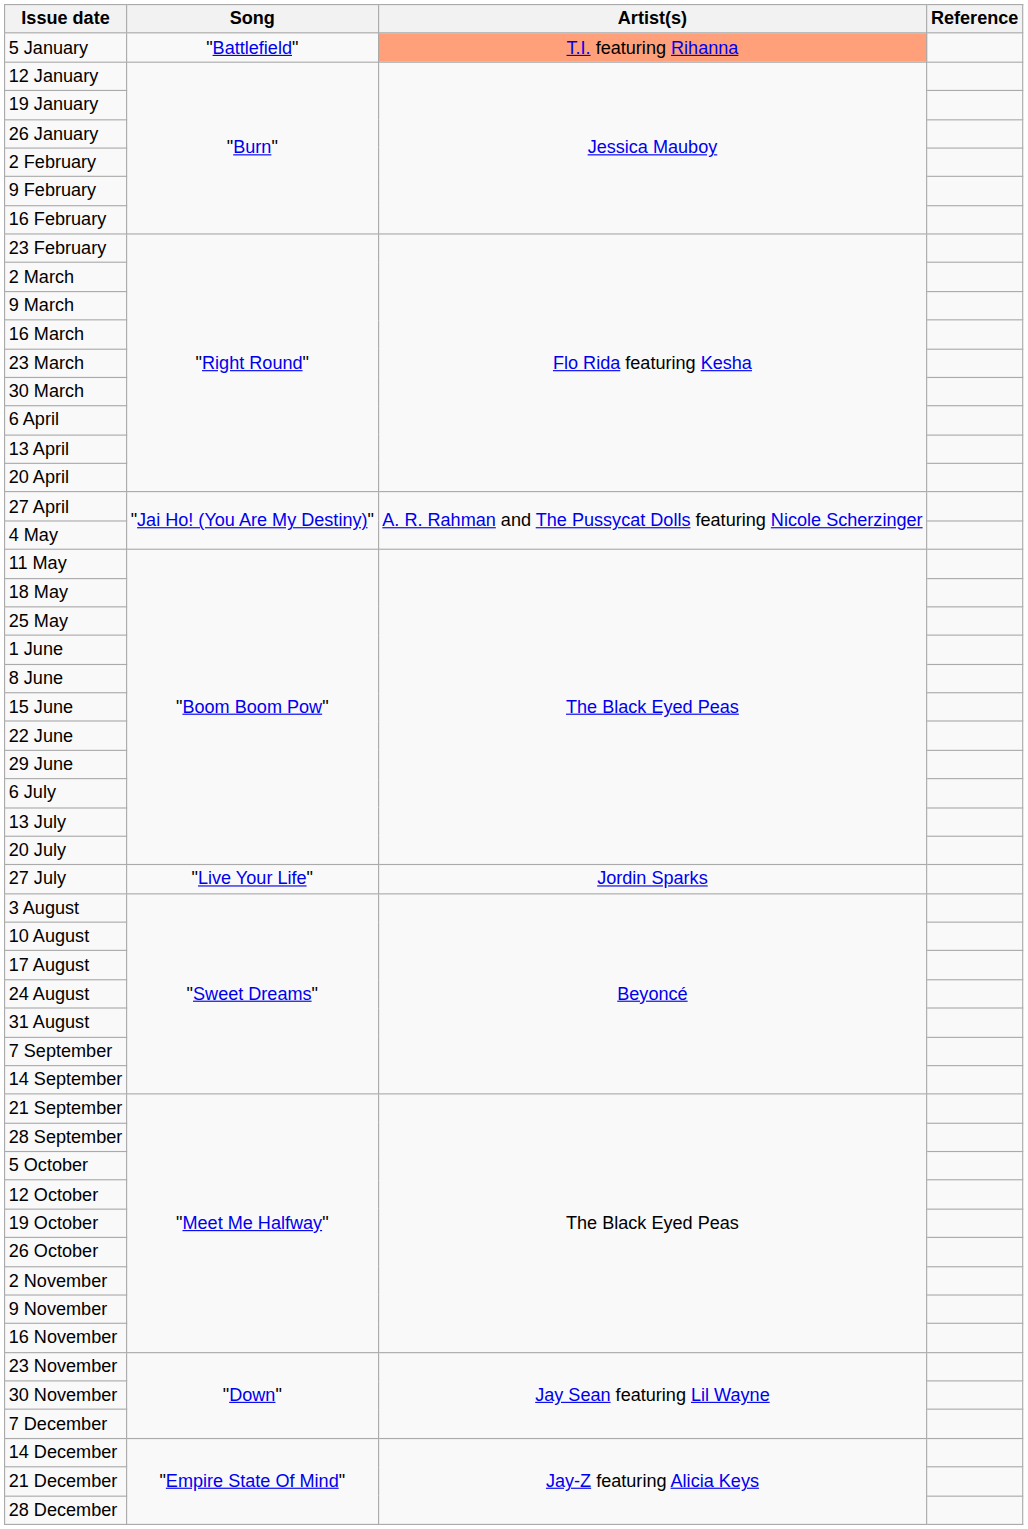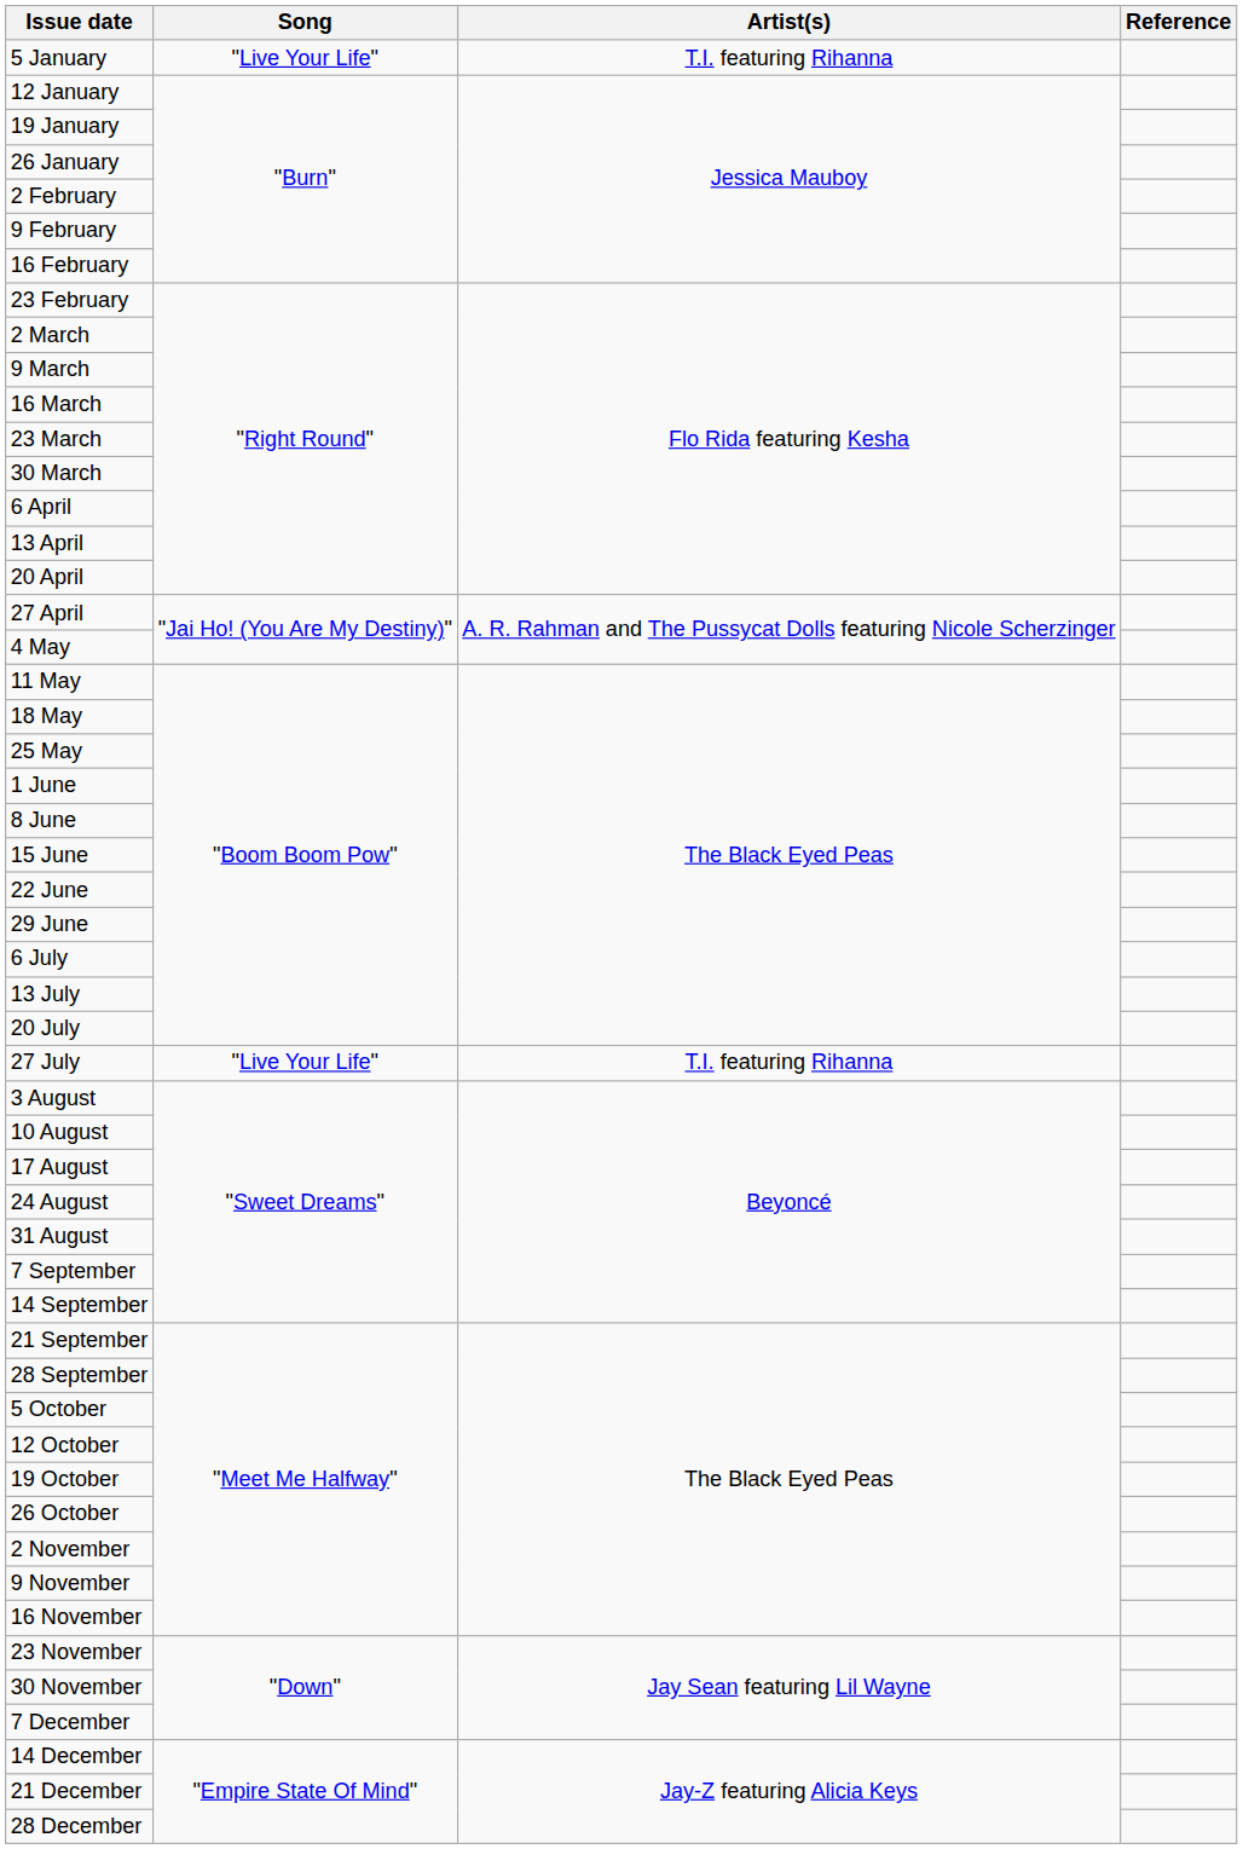5 January | Song: "Battlefield" -> "Live Your Life"
5 January | Artist(s): lightsalmon background -> no background
27 July | Artist(s): Jordin Sparks -> T.I. featuring Rihanna
